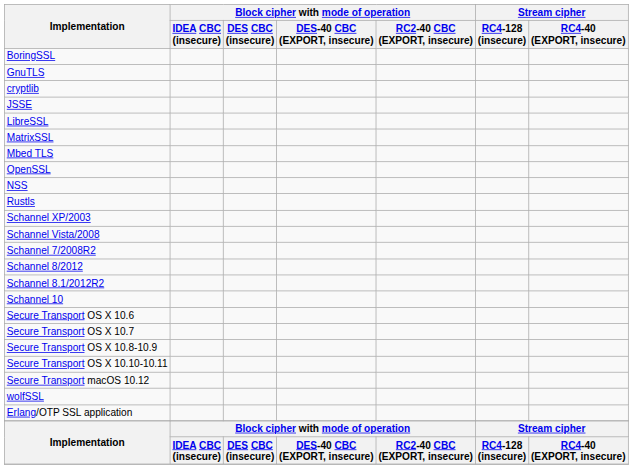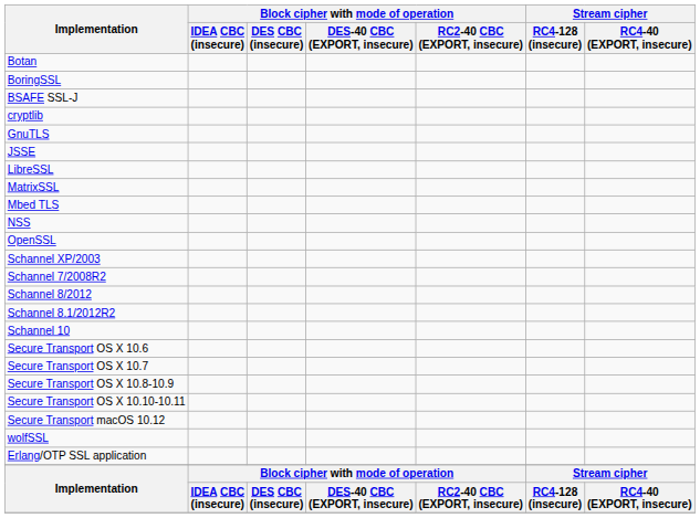+ row: Botan
+ row: BSAFE SSL-J
rows swapped: cryptlib <-> GnuTLS
rows swapped: NSS <-> OpenSSL
- row: Rustls
- row: Schannel Vista/2008
